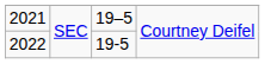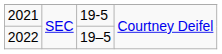2021 | column 3: 19–5 -> 19-5
2022 | column 3: 19-5 -> 19–5
